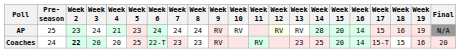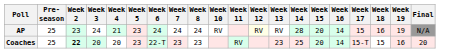- column: Week 9 | RV | RV
Coaches | Pre- season: 24 -> 25
Coaches | Week 5: 25 -> 23
